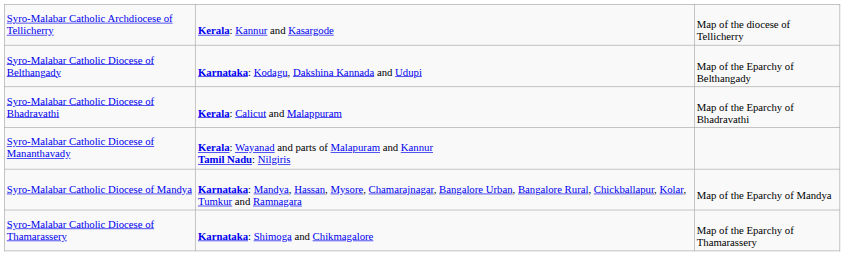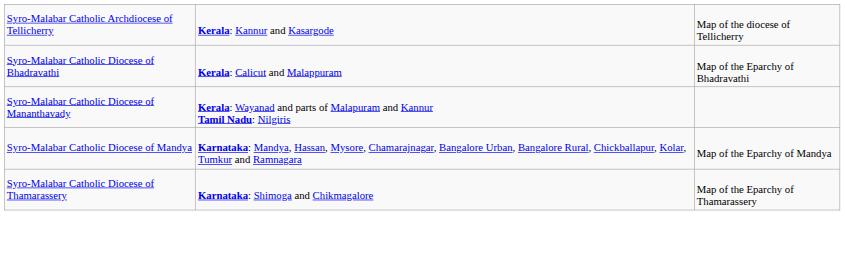- row: Syro-Malabar Catholic Diocese of Belthangady | Karnataka: Kodagu, Dakshina Kannada and Udupi | Map of the Eparchy of Belthangady
